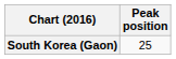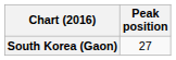South Korea (Gaon) | Peak position: 25 -> 27
